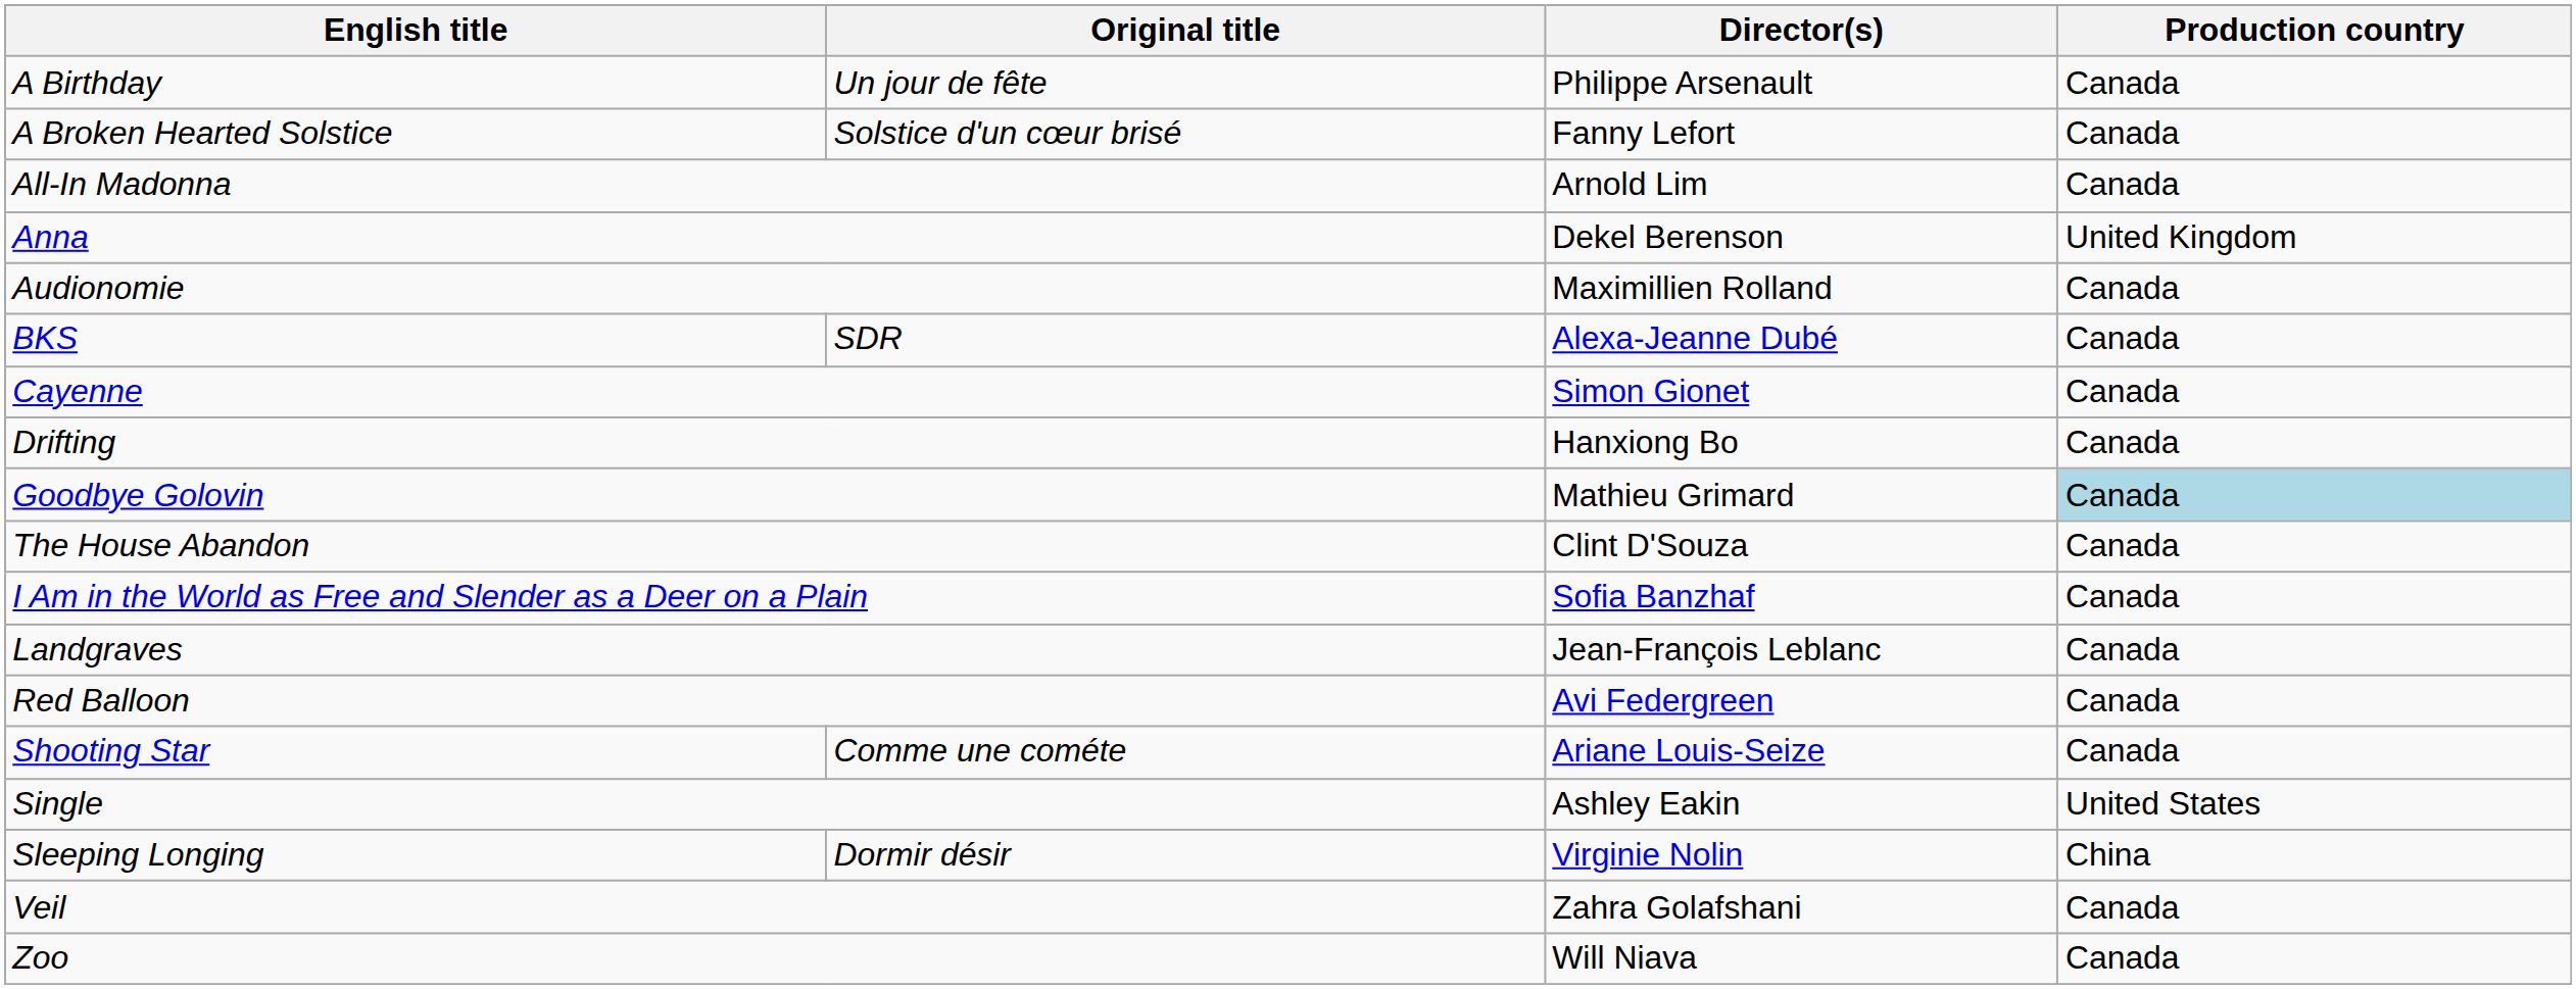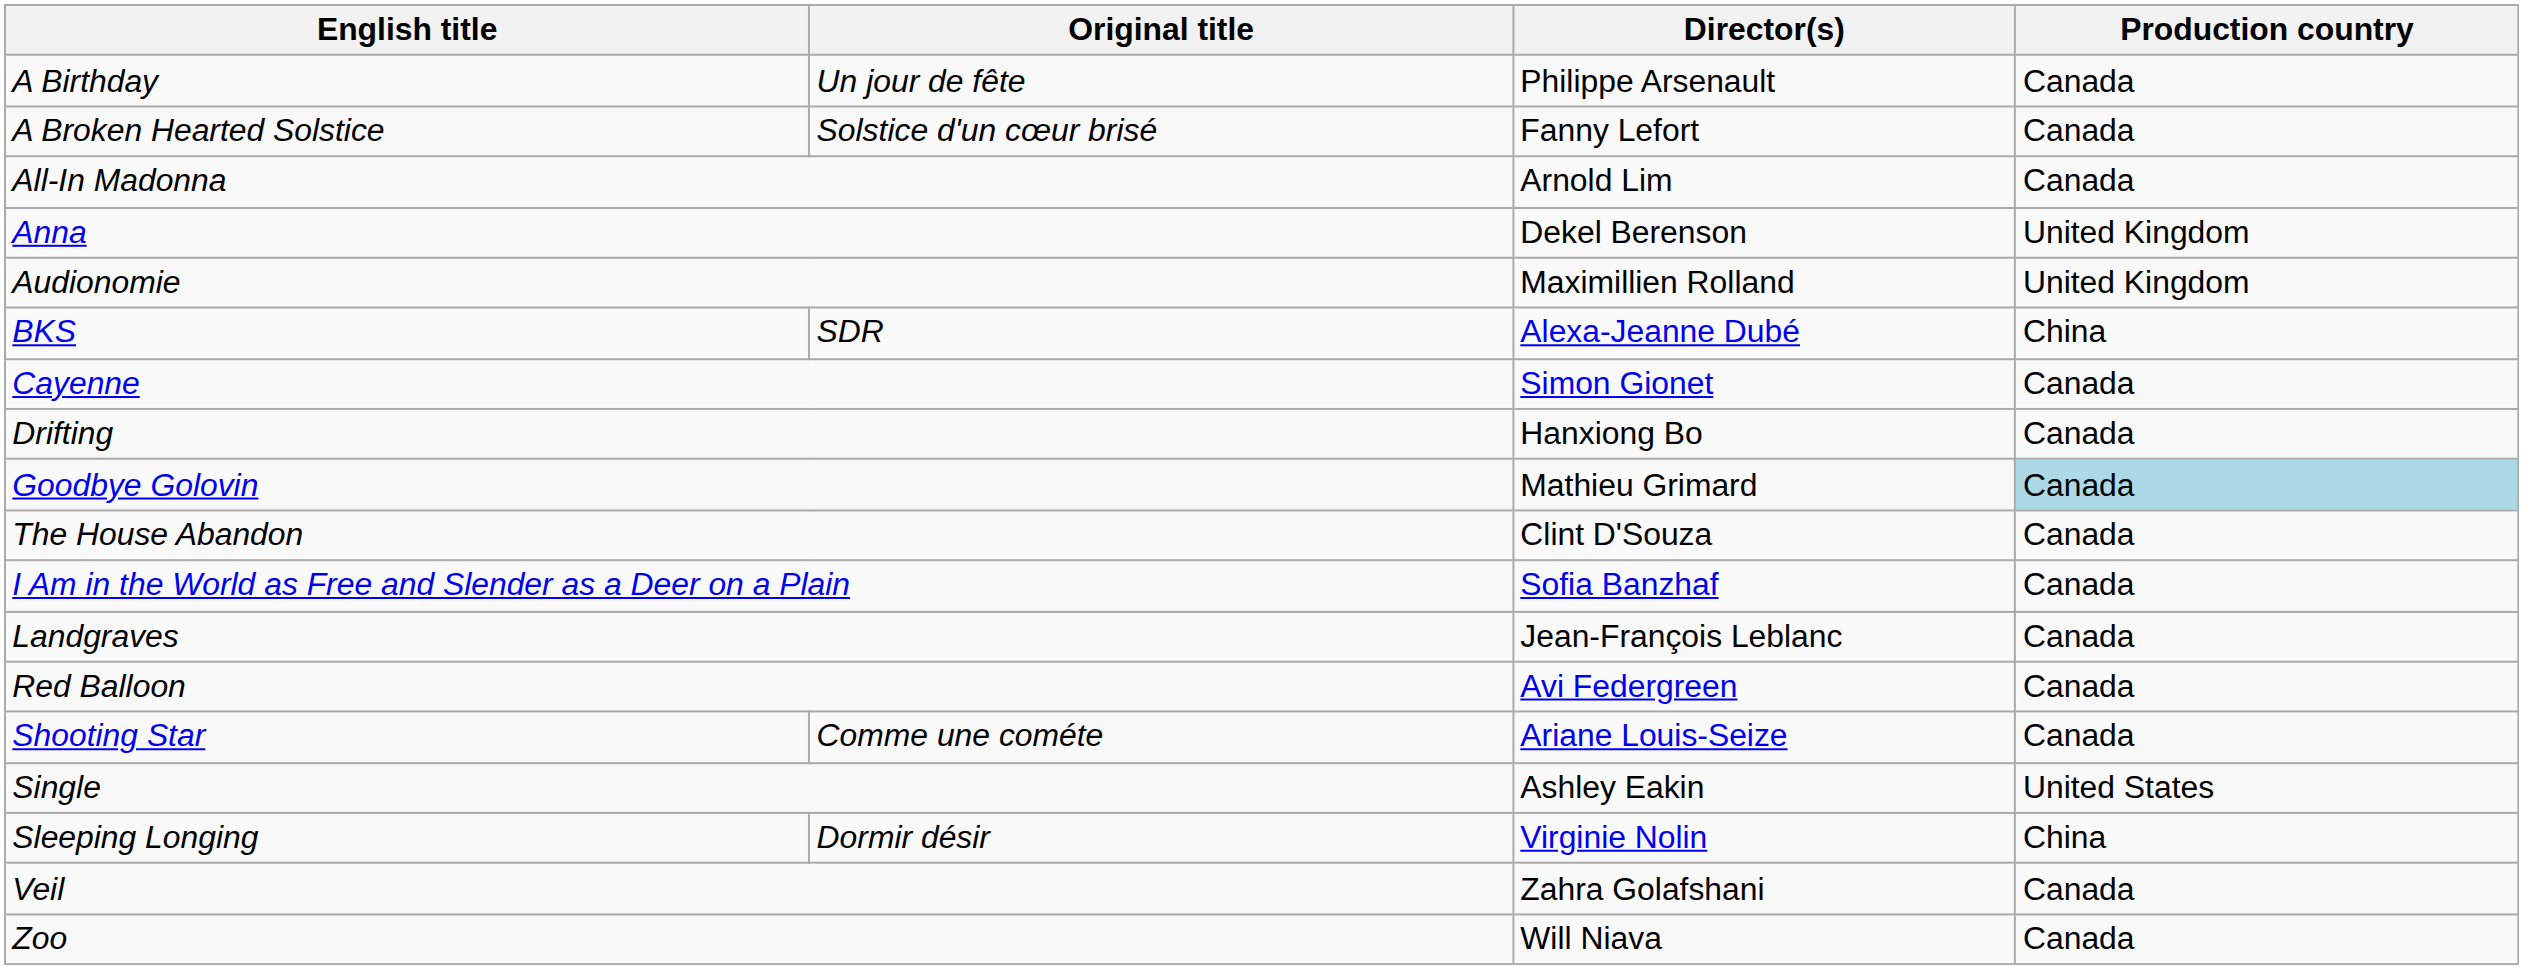Audionomie | Production country: Canada -> United Kingdom
BKS | Production country: Canada -> China
